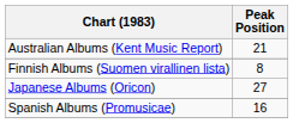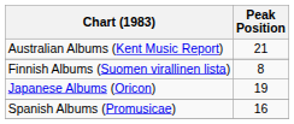Japanese Albums (Oricon) | Peak Position: 27 -> 19
